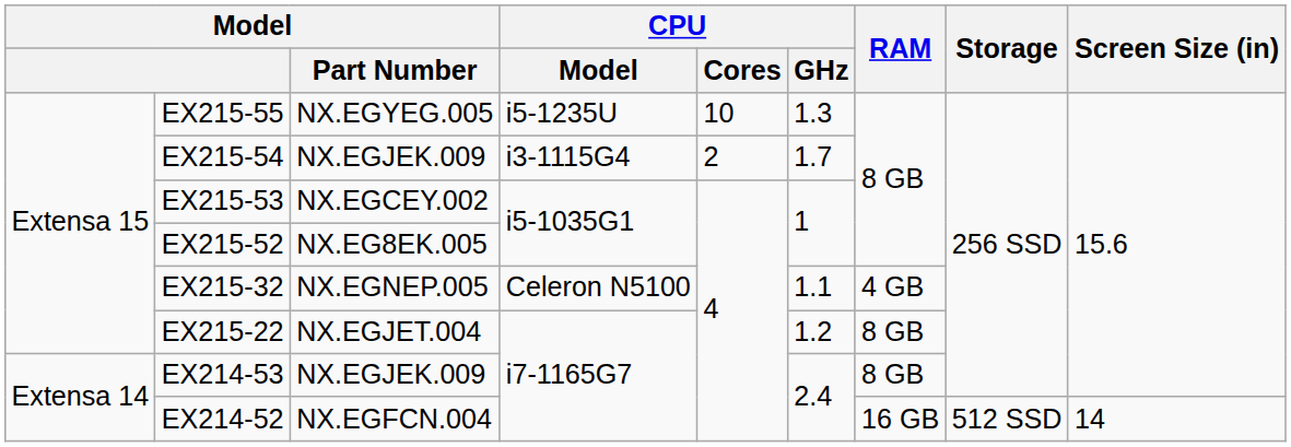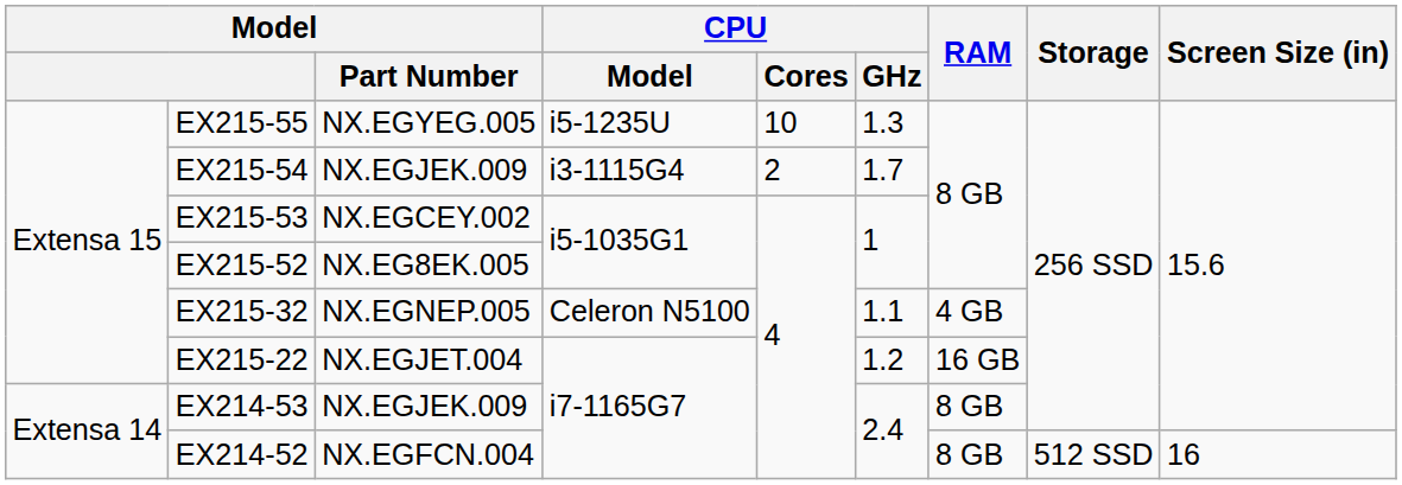EX215-22 | RAM: 8 GB -> 16 GB
EX214-52 | RAM: 16 GB -> 8 GB
EX214-52 | Screen Size (in): 14 -> 16
